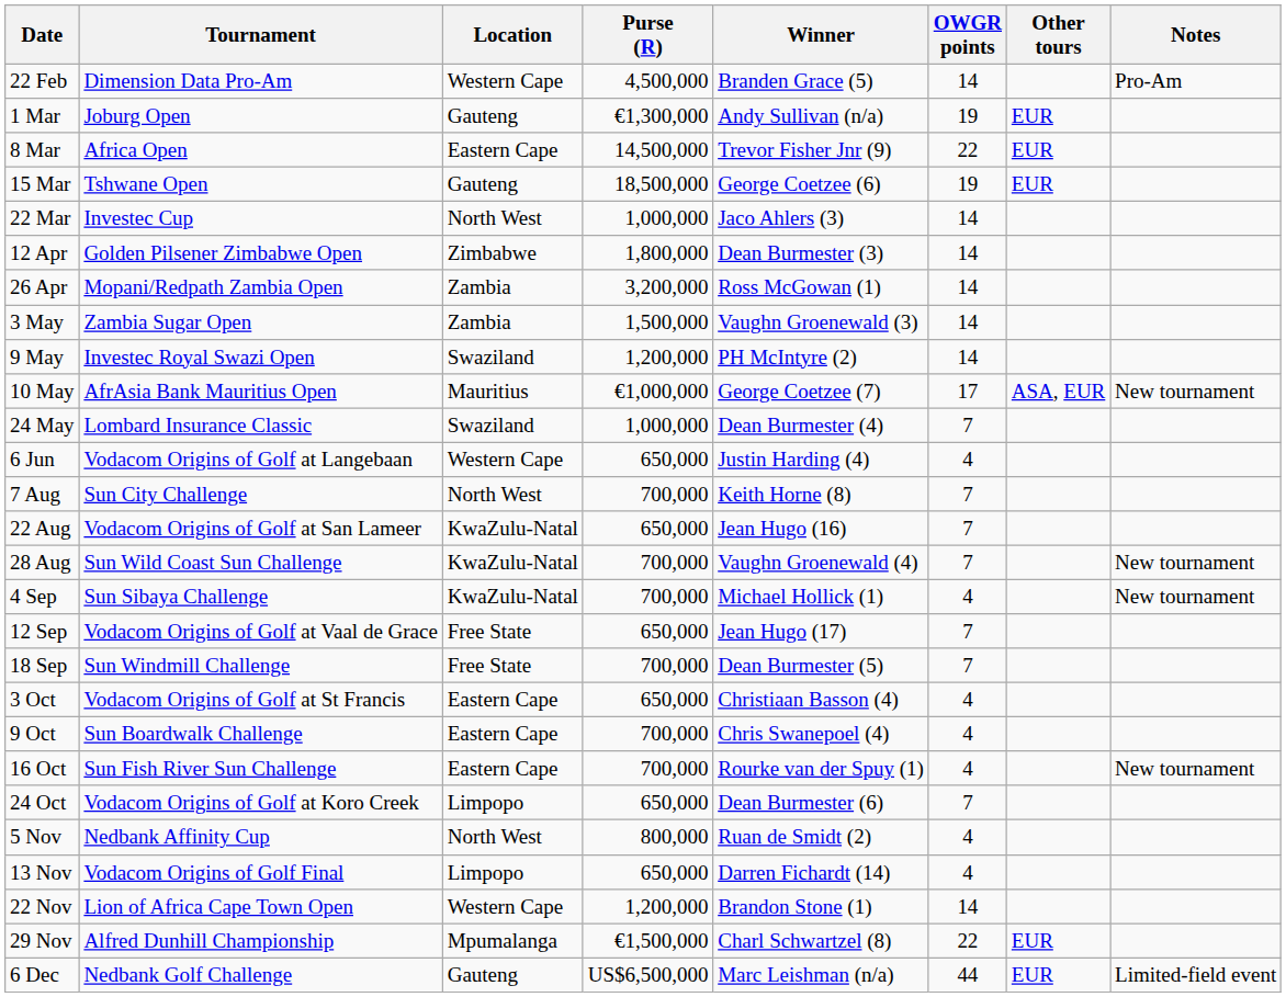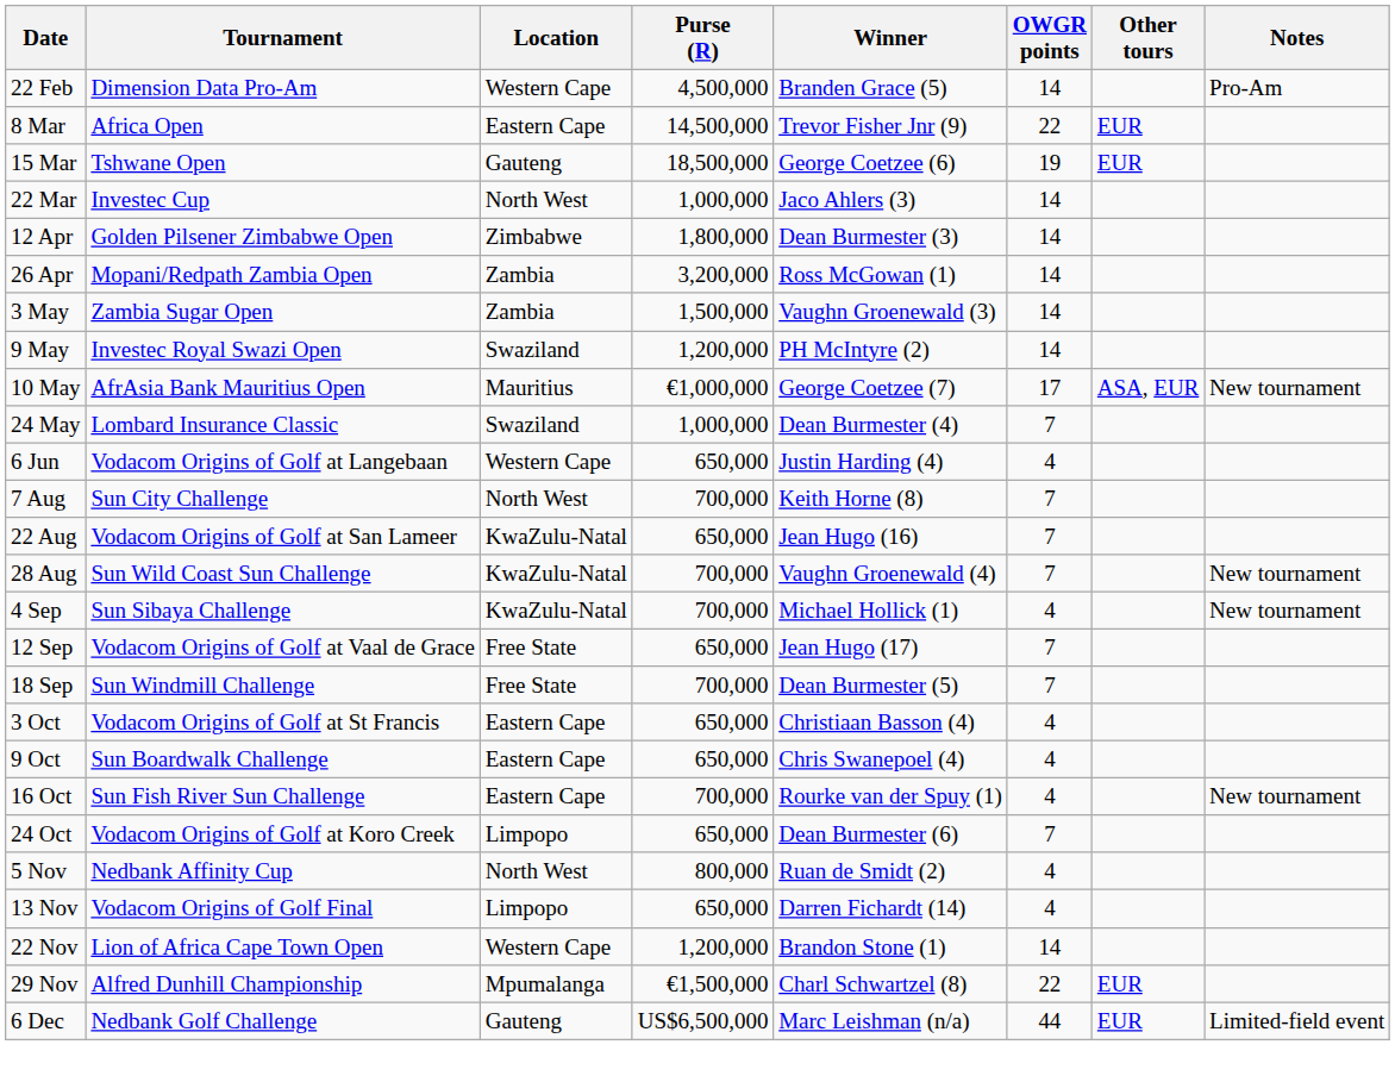- row: 1 Mar | Joburg Open | Gauteng | €1,300,000 | Andy Sullivan (n/a) | 19 | EUR
9 Oct | Purse (R): 700,000 -> 650,000
